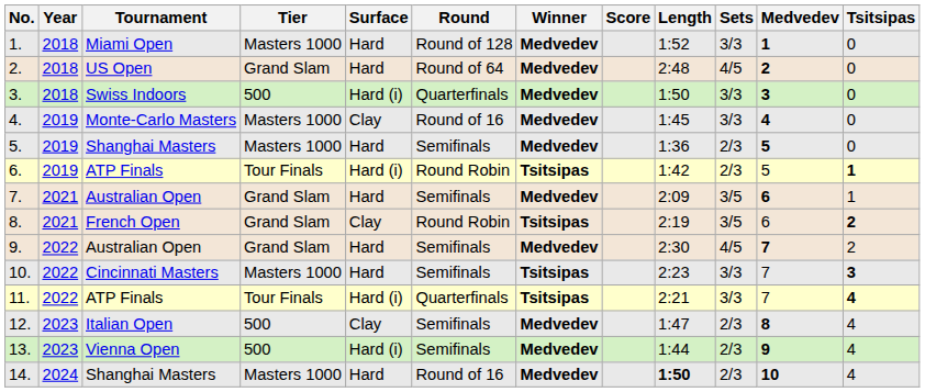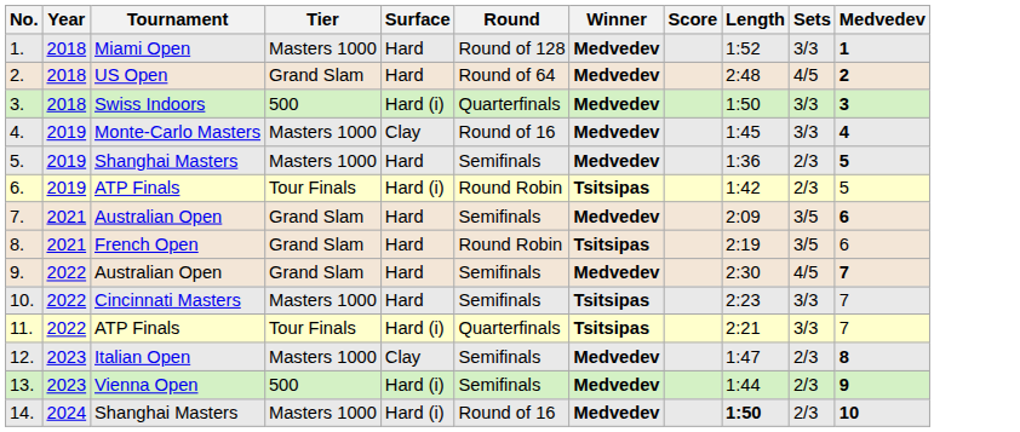- column: Tsitsipas | 0 | 0 | 0 | 0 | 0 | 1 | 1 | 2 | 2 | 3 | 4 | 4 | 4 | 4
8. | Surface: Clay -> Hard
12. | Tier: 500 -> Masters 1000
14. | Surface: Hard -> Hard (i)
